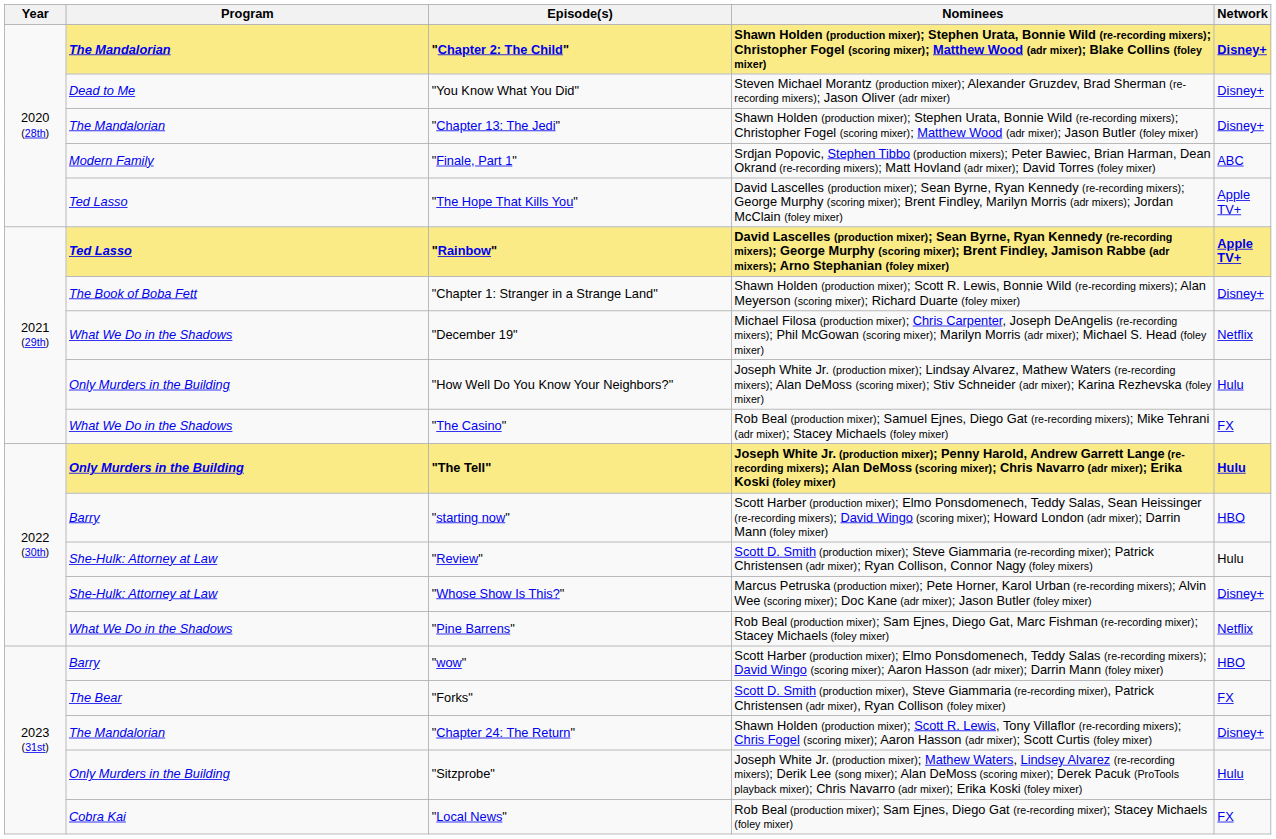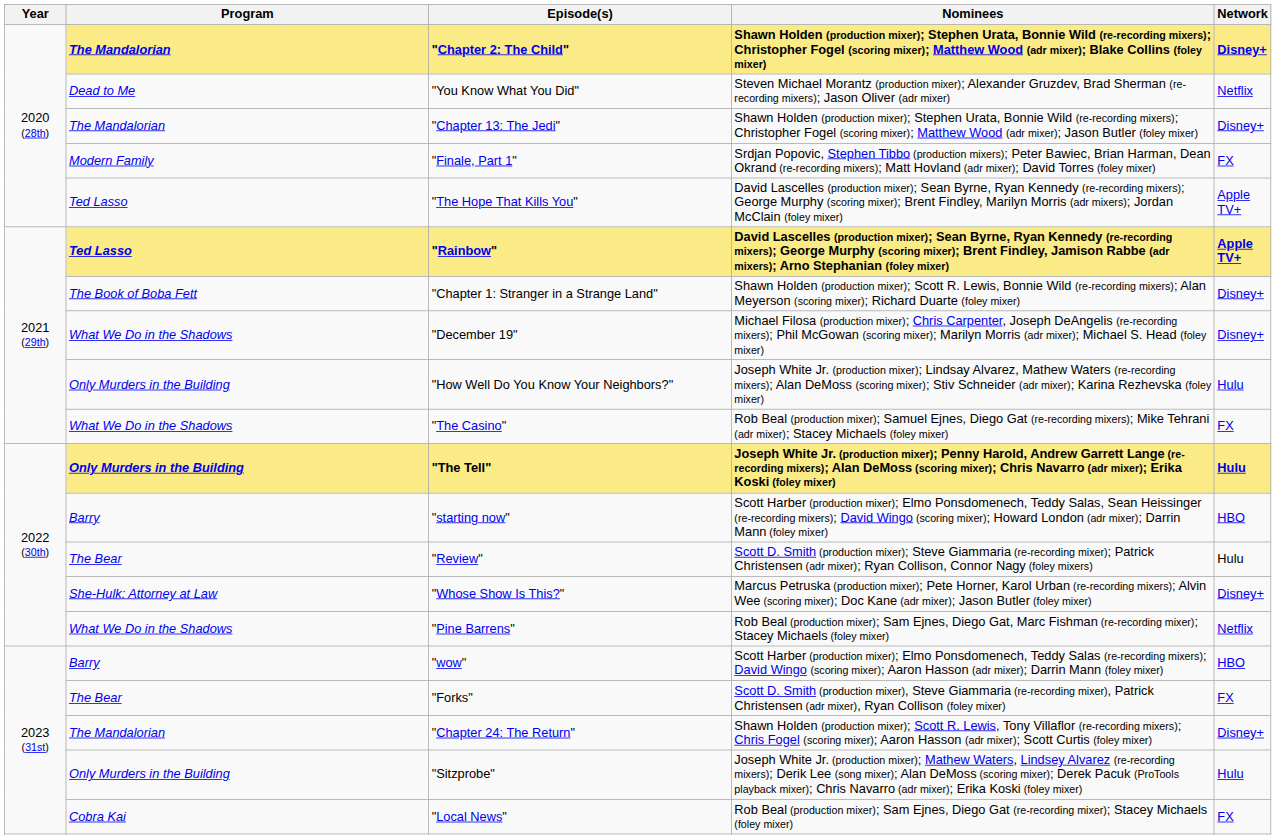"You Know What You Did" | Network: Disney+ -> Netflix
"Finale, Part 1" | Network: ABC -> FX
"December 19" | Network: Netflix -> Disney+
"Review" | Program: She-Hulk: Attorney at Law -> The Bear
